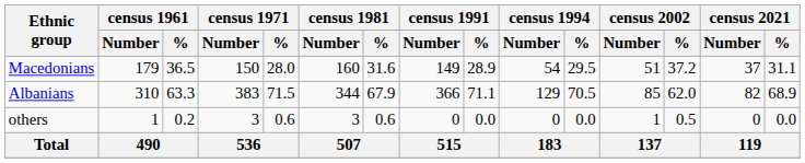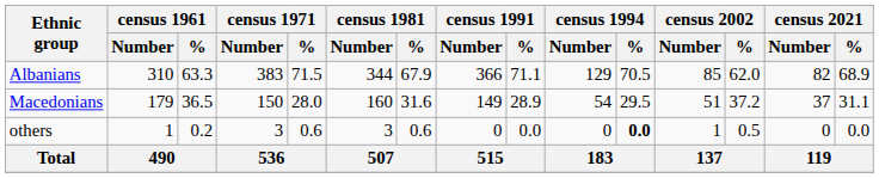rows swapped: Macedonians <-> Albanians
others | census 1994 / %: normal -> bold
